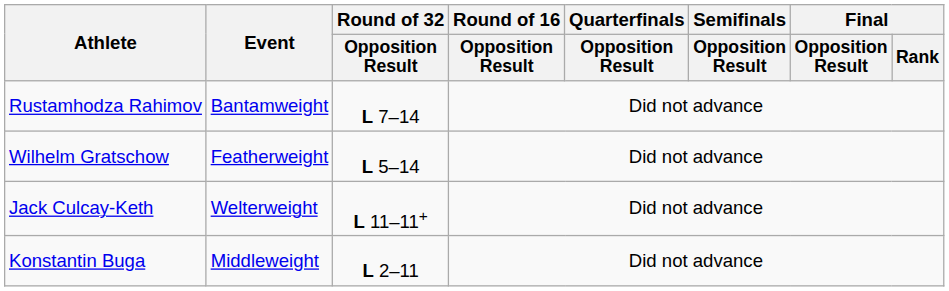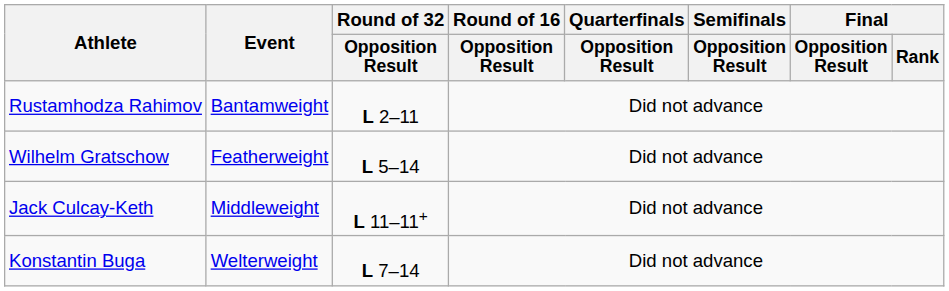Rustamhodza Rahimov | Round of 32 / Opposition Result: L 7–14 -> L 2–11
Jack Culcay-Keth | Event: Welterweight -> Middleweight
Konstantin Buga | Event: Middleweight -> Welterweight
Konstantin Buga | Round of 32 / Opposition Result: L 2–11 -> L 7–14
